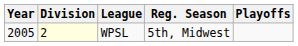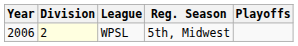WPSL | Year: 2005 -> 2006
